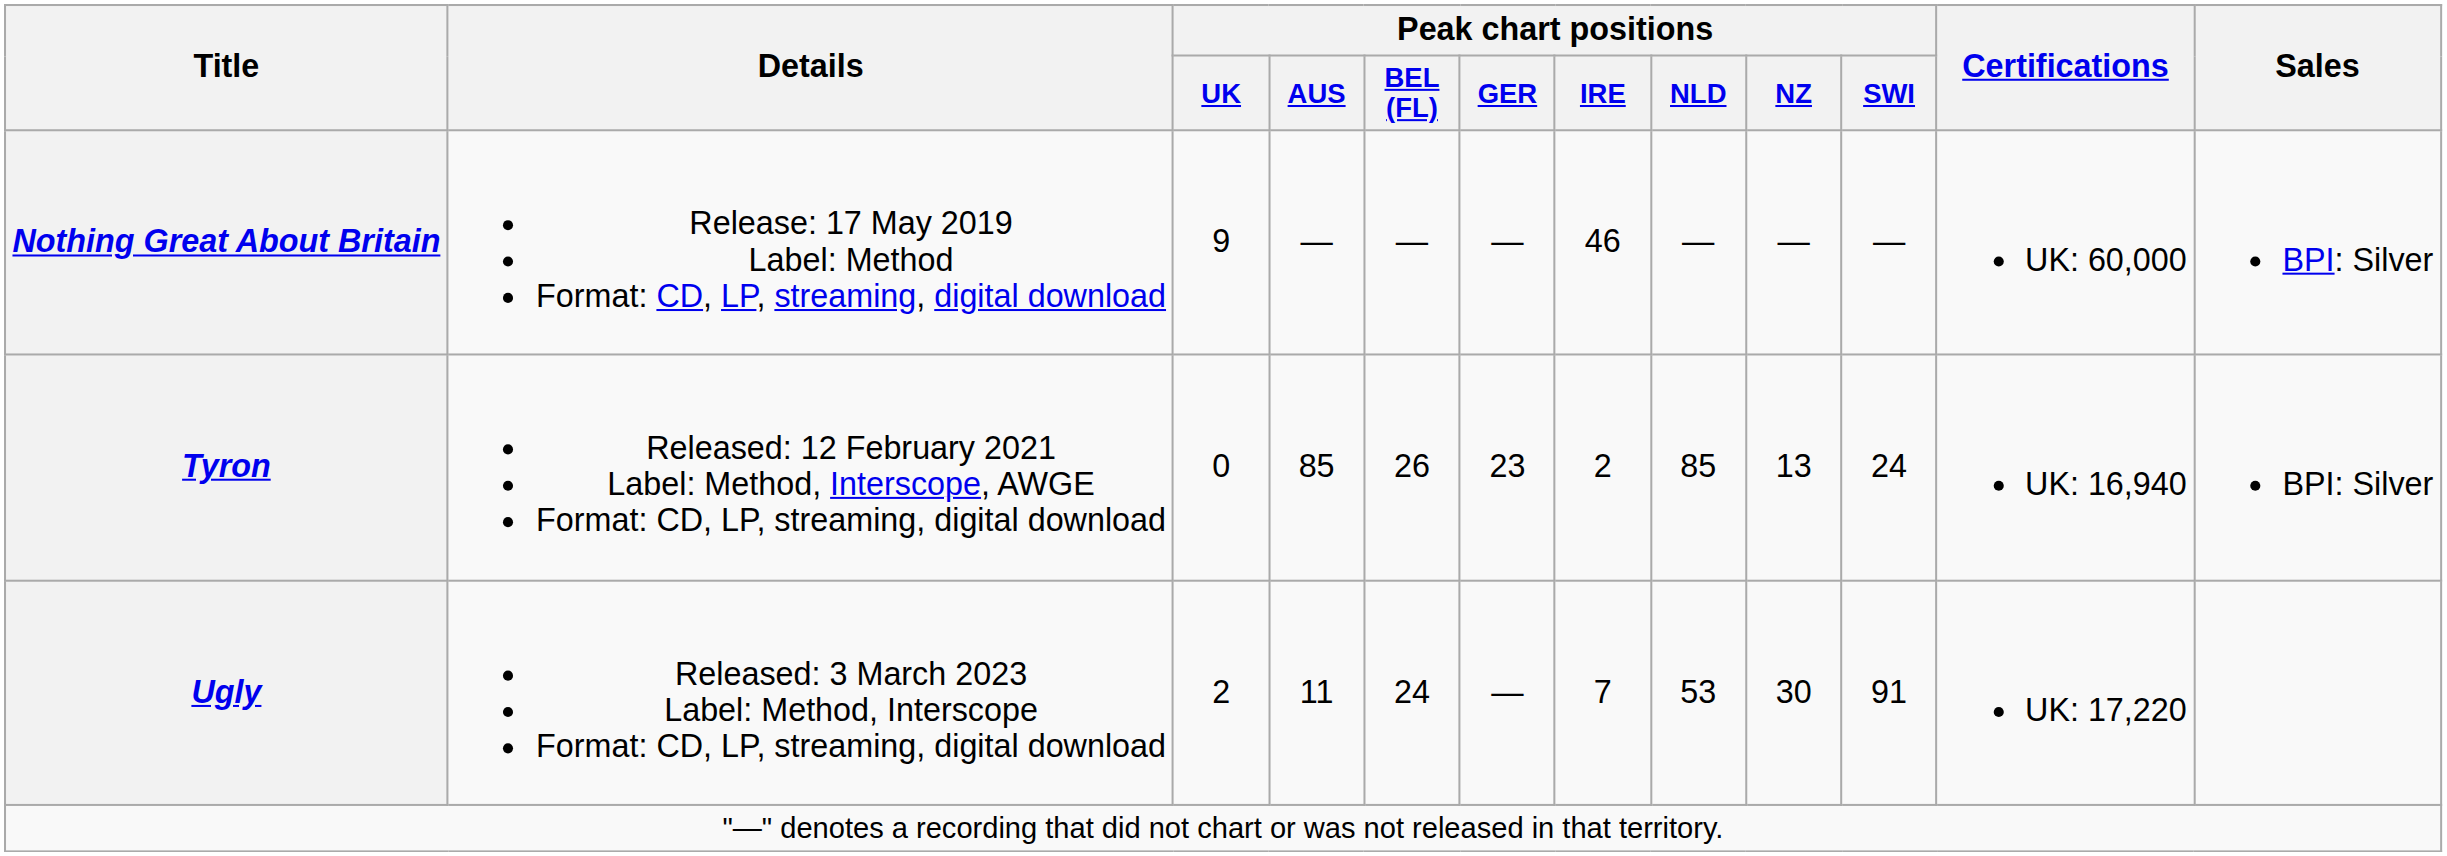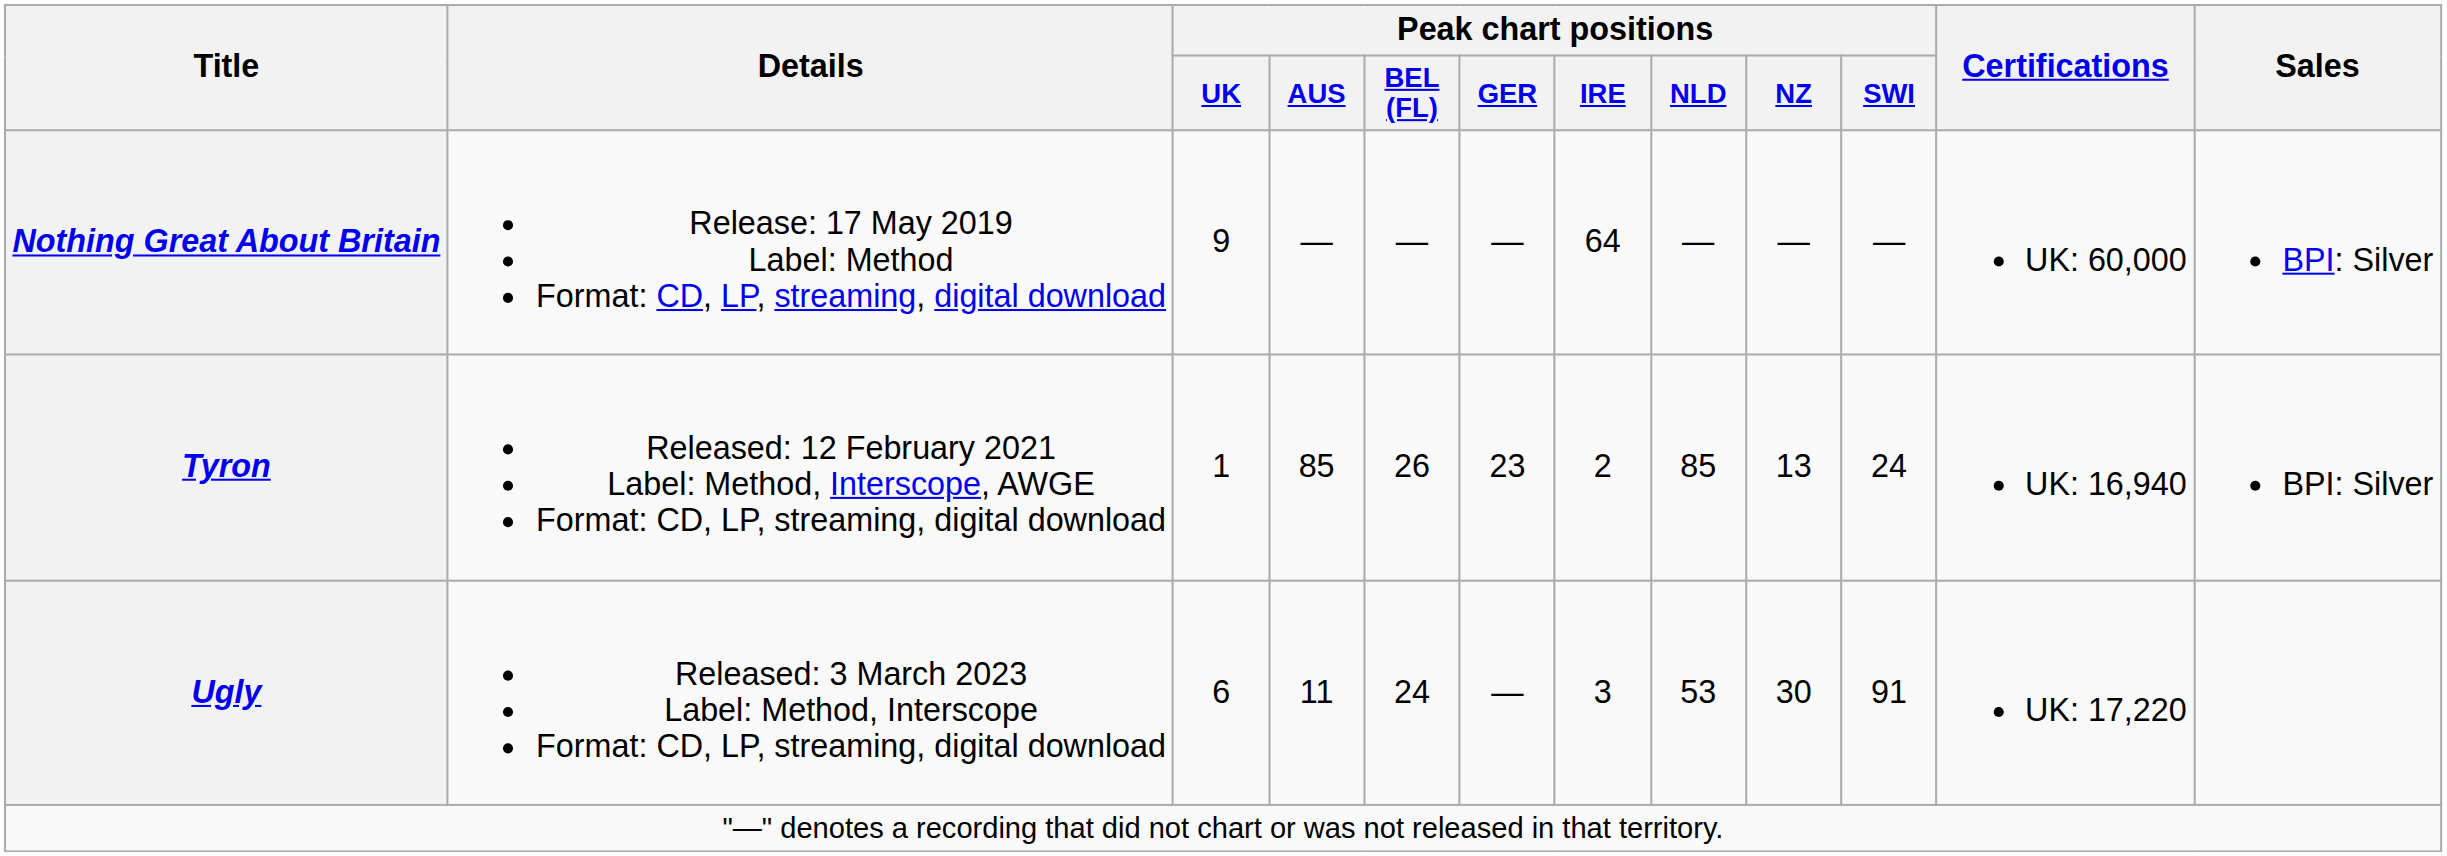Nothing Great About Britain | Peak chart positions / IRE: 46 -> 64
Tyron | Peak chart positions / UK: 0 -> 1
Ugly | Peak chart positions / UK: 2 -> 6
Ugly | Peak chart positions / IRE: 7 -> 3
